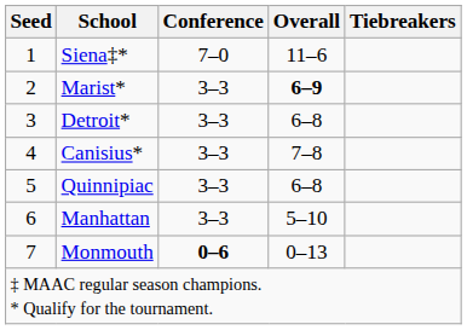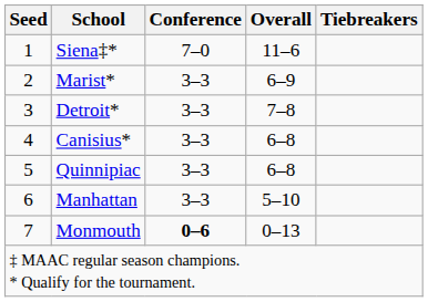Marist* | Overall: bold -> normal
Detroit* | Overall: 6–8 -> 7–8
Canisius* | Overall: 7–8 -> 6–8
